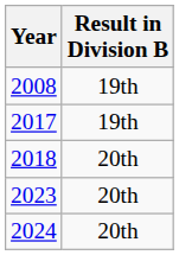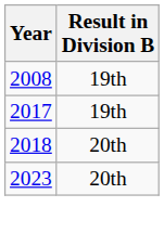- row: 2024 | 20th
